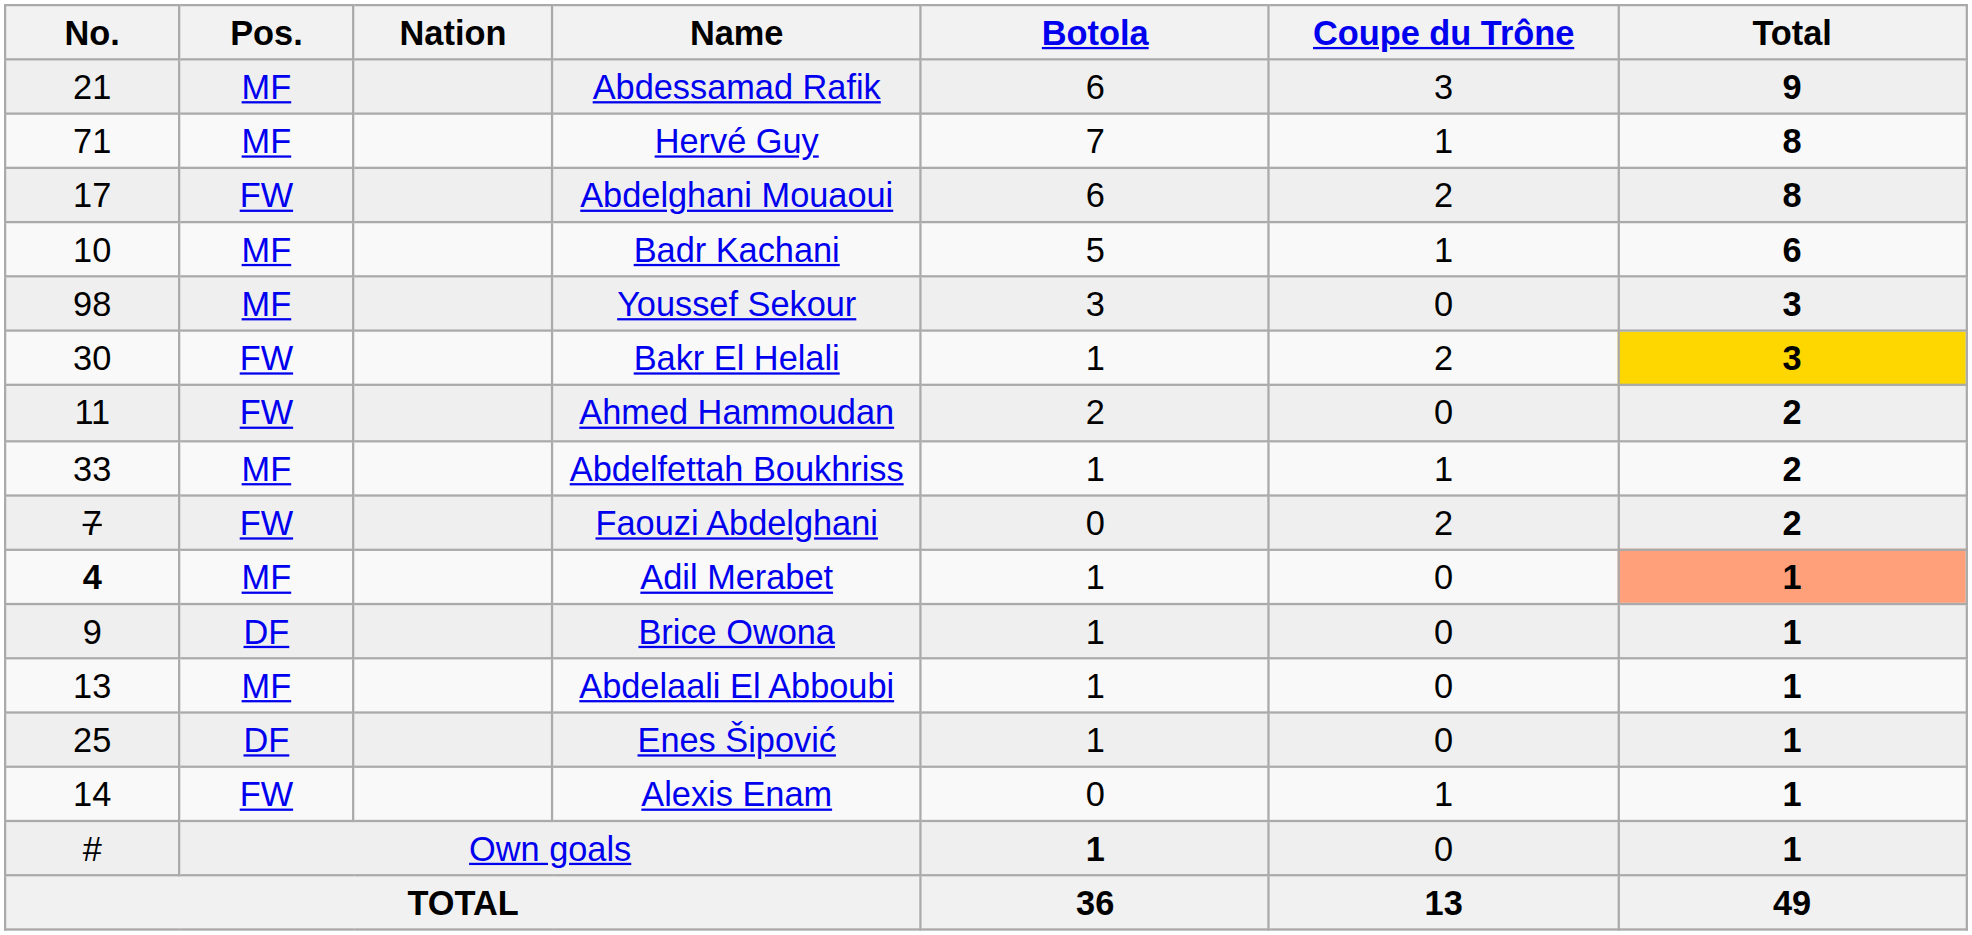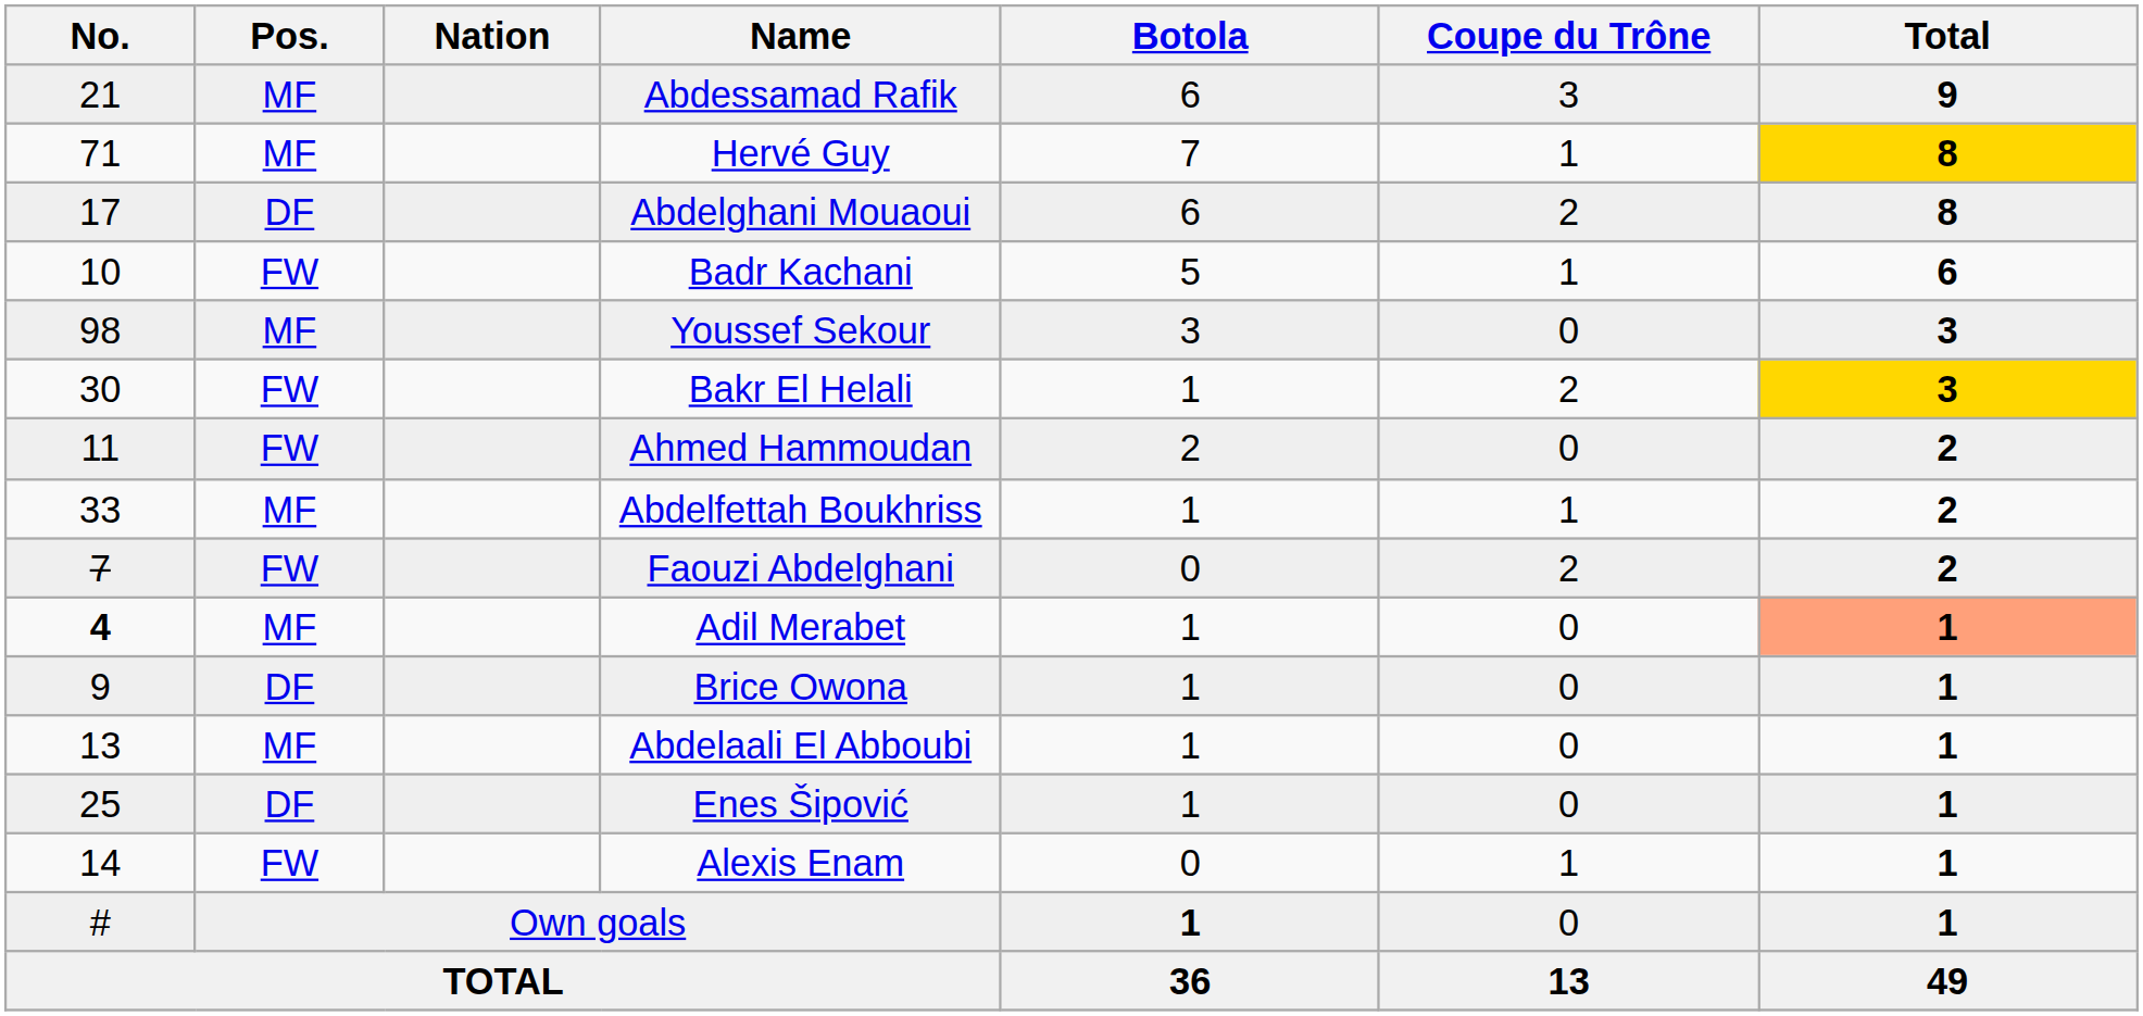Hervé Guy | Total: no background -> gold background
Abdelghani Mouaoui | Pos.: FW -> DF
Badr Kachani | Pos.: MF -> FW
